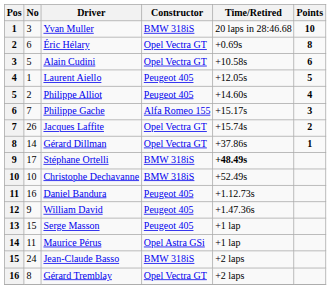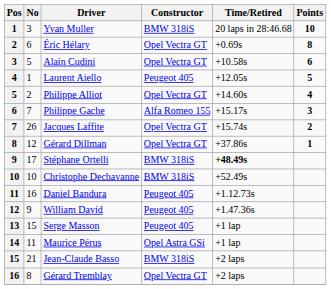Philippe Alliot | Constructor: Peugeot 405 -> Opel Vectra GT
Gérard Dillman | No: 14 -> 12
Jean-Claude Basso | No: 24 -> 21
